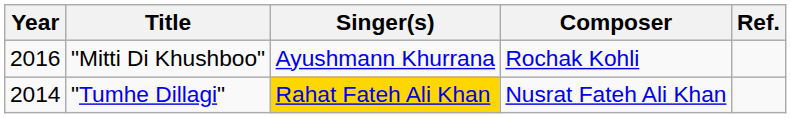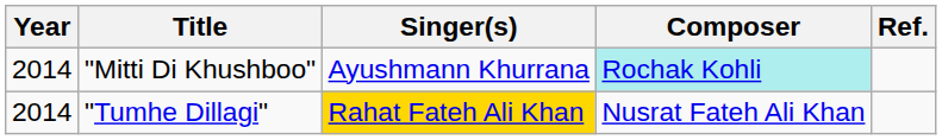"Mitti Di Khushboo" | Year: 2016 -> 2014
"Mitti Di Khushboo" | Composer: no background -> paleturquoise background
